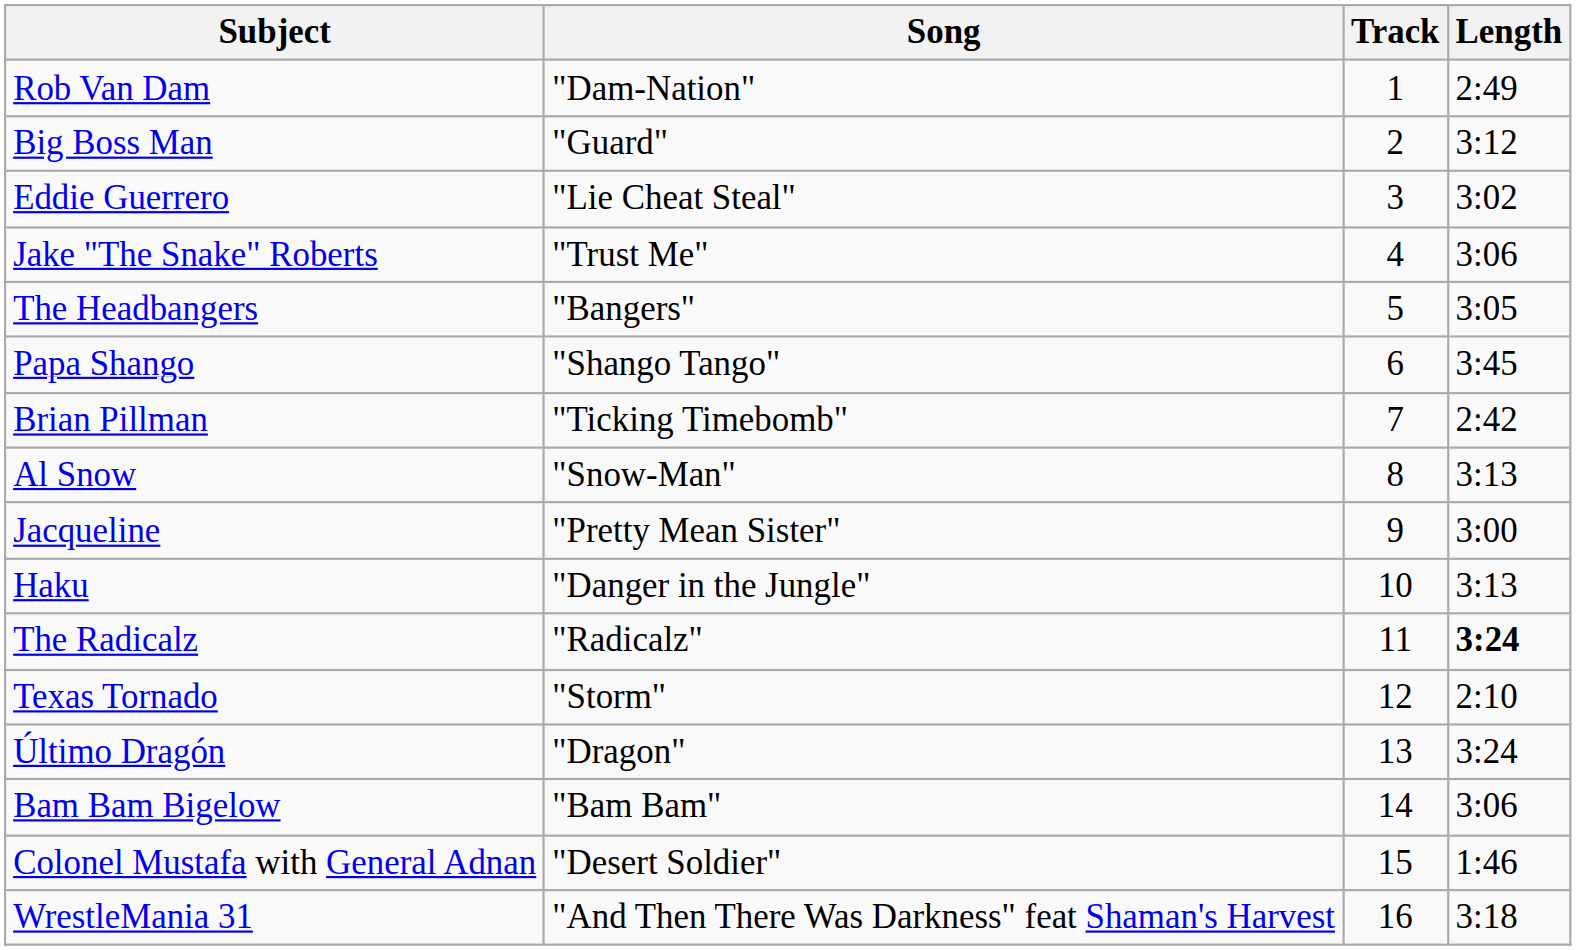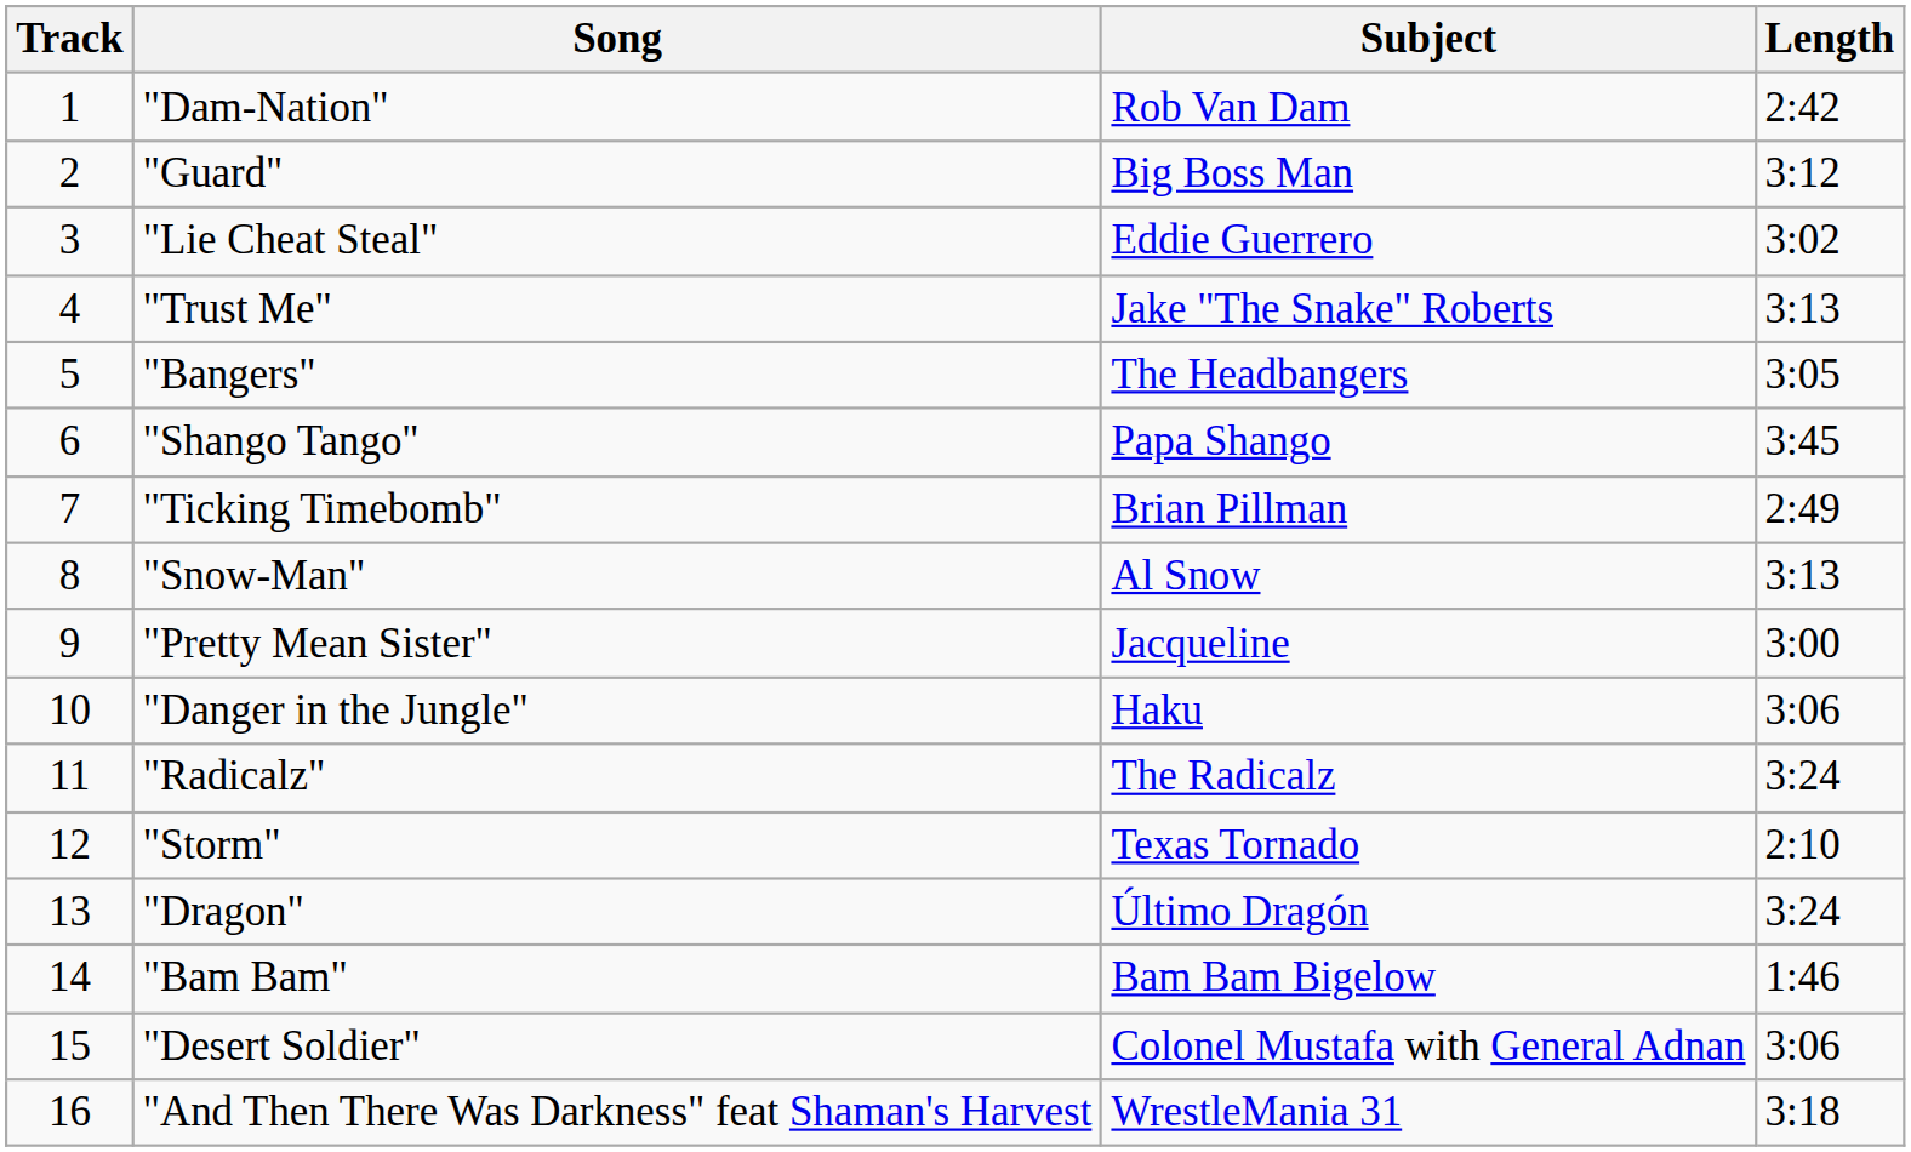columns swapped: Track <-> Subject
"Dam-Nation" | Length: 2:49 -> 2:42
"Trust Me" | Length: 3:06 -> 3:13
"Ticking Timebomb" | Length: 2:42 -> 2:49
"Danger in the Jungle" | Length: 3:13 -> 3:06
"Radicalz" | Length: bold -> normal
"Bam Bam" | Length: 3:06 -> 1:46
"Desert Soldier" | Length: 1:46 -> 3:06
